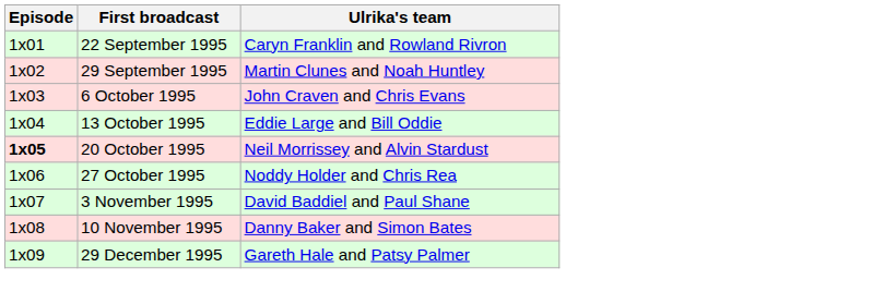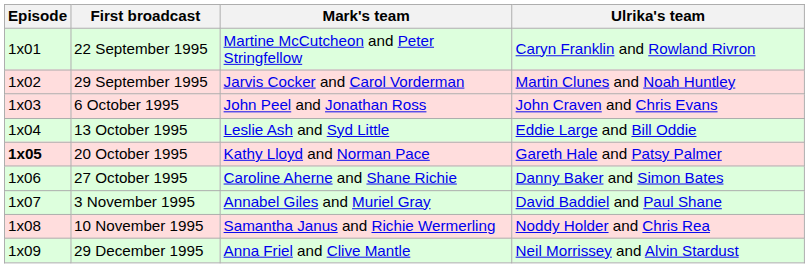+ column: Mark's team | Martine McCutcheon and Peter Stringfellow | Jarvis Cocker and Carol Vorderman | John Peel and Jonathan Ross | Leslie Ash and Syd Little | Kathy Lloyd and Norman Pace | Caroline Aherne and Shane Richie | Annabel Giles and Muriel Gray | Samantha Janus and Richie Wermerling | Anna Friel and Clive Mantle
20 October 1995 | Ulrika's team: Neil Morrissey and Alvin Stardust -> Gareth Hale and Patsy Palmer
27 October 1995 | Ulrika's team: Noddy Holder and Chris Rea -> Danny Baker and Simon Bates
10 November 1995 | Ulrika's team: Danny Baker and Simon Bates -> Noddy Holder and Chris Rea
29 December 1995 | Ulrika's team: Gareth Hale and Patsy Palmer -> Neil Morrissey and Alvin Stardust
